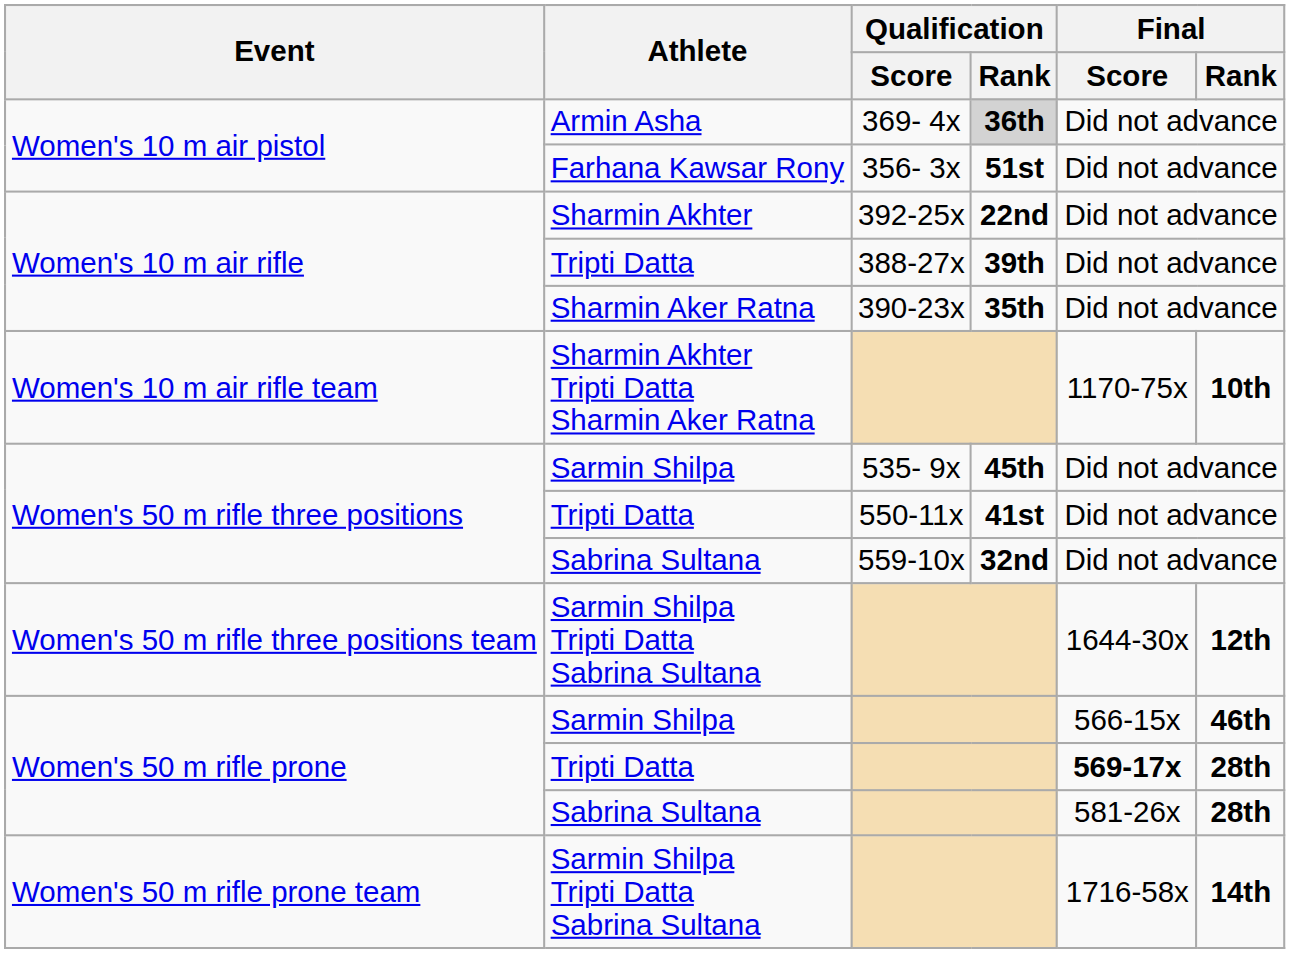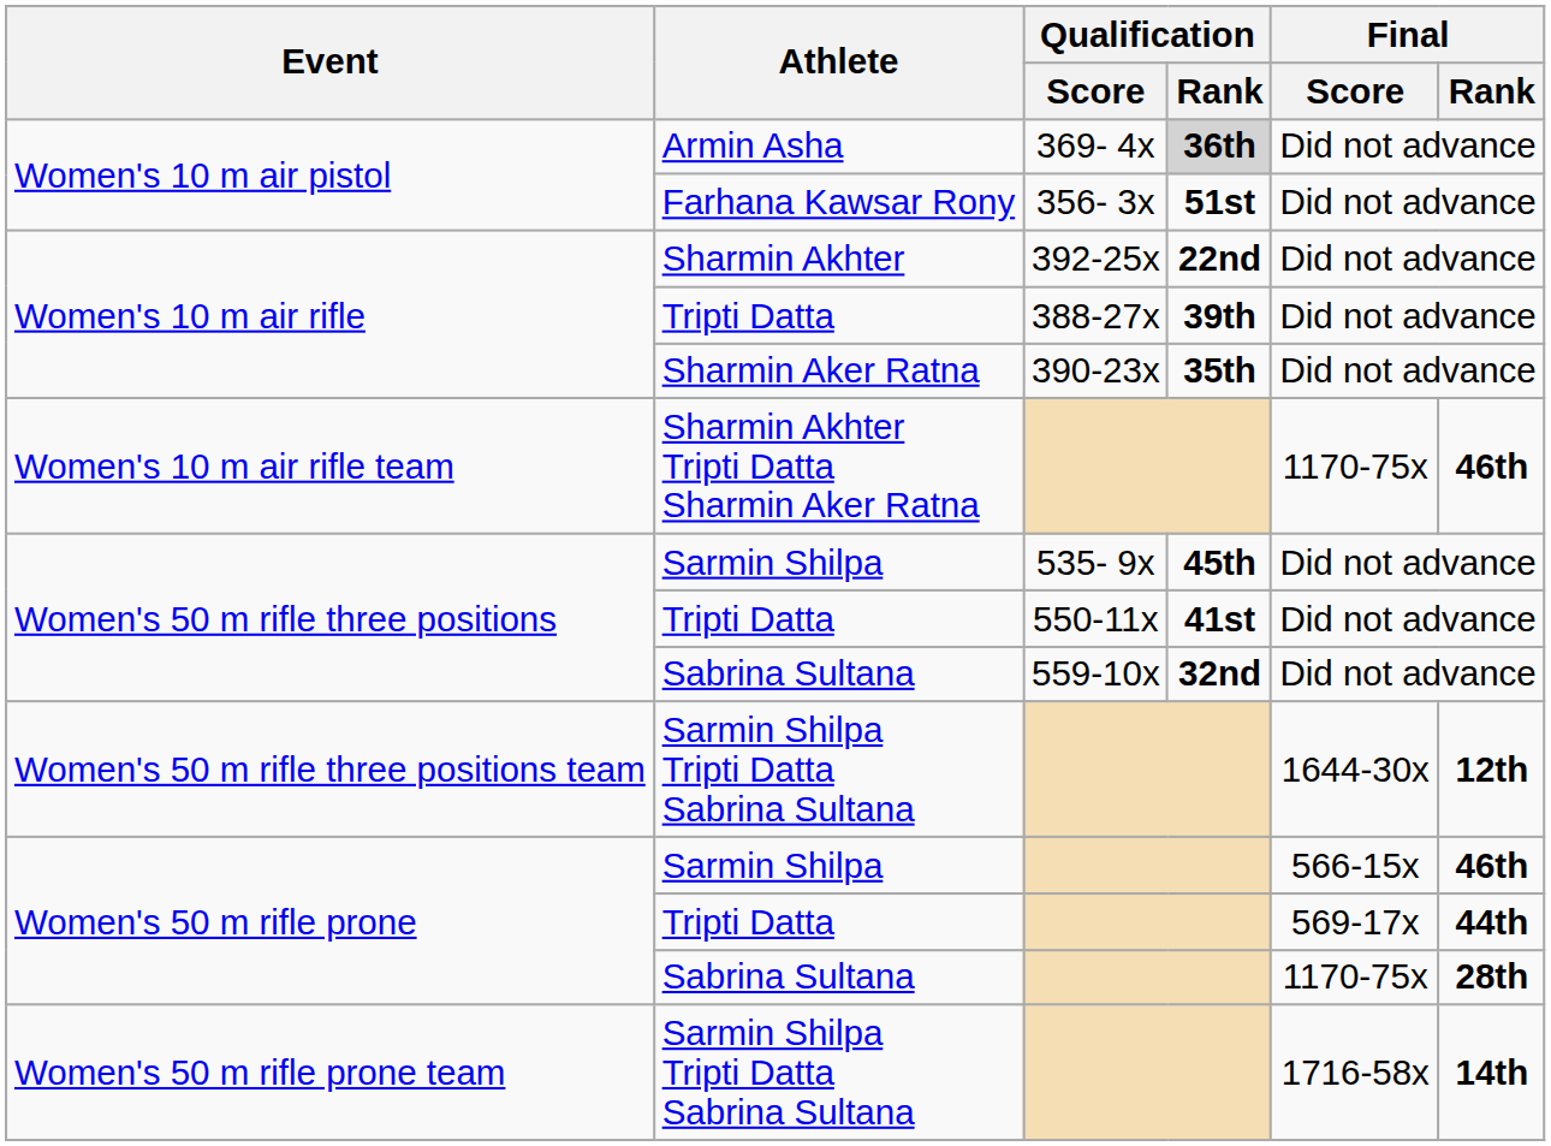Sharmin Akhter Tripti Datta Sharmin Aker Ratna | Final / Rank: 10th -> 46th
Women's 50 m rifle prone / Tripti Datta | Final / Score: bold -> normal
Women's 50 m rifle prone / Tripti Datta | Final / Rank: 28th -> 44th
Women's 50 m rifle prone / Sabrina Sultana | Final / Score: 581-26x -> 1170-75x
